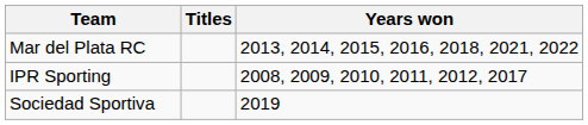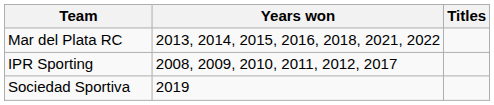columns swapped: Titles <-> Years won
